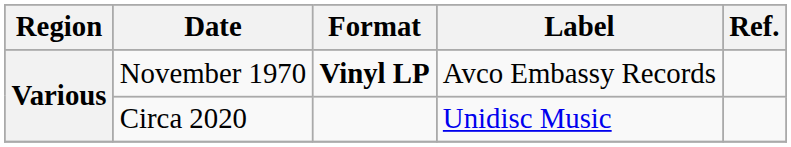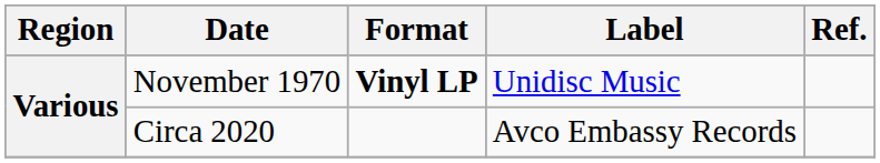November 1970 | Label: Avco Embassy Records -> Unidisc Music
Circa 2020 | Label: Unidisc Music -> Avco Embassy Records
